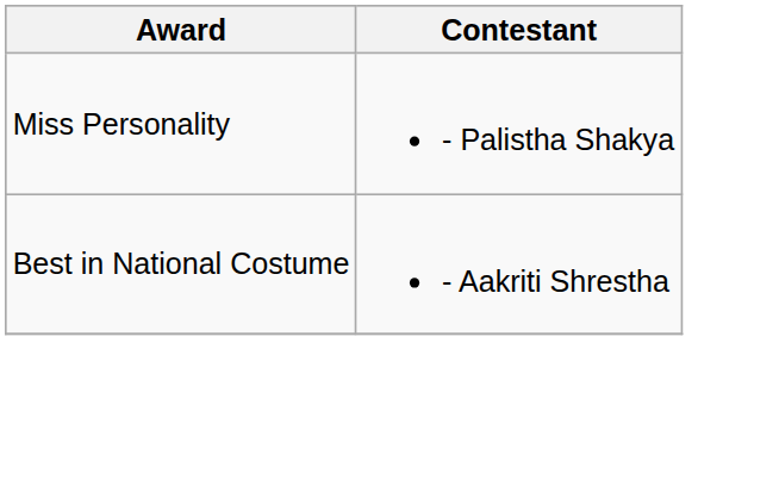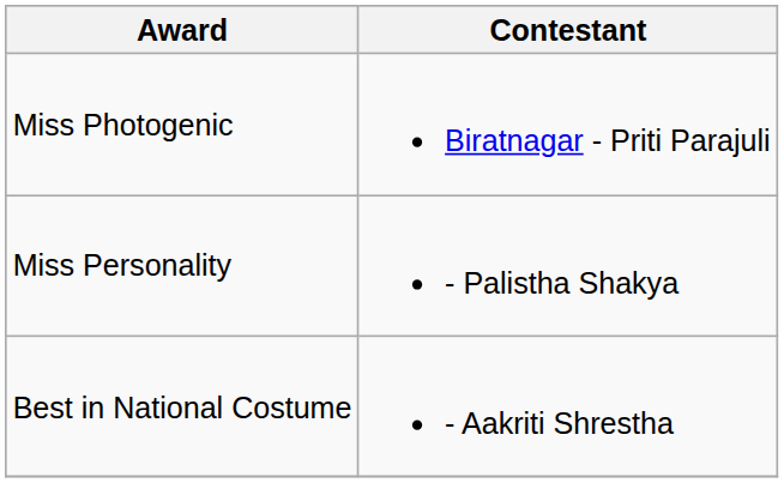+ row: Miss Photogenic | Biratnagar - Priti Parajuli
